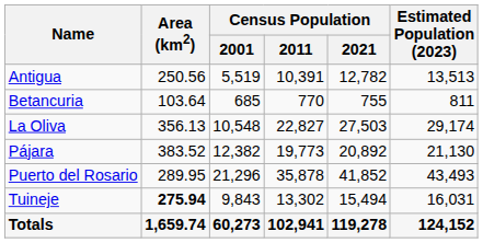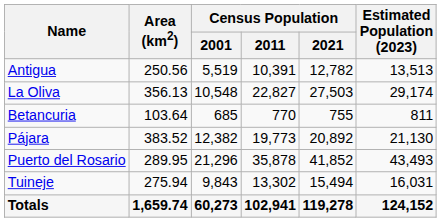rows swapped: Betancuria <-> La Oliva
Tuineje | Area (km2): bold -> normal
